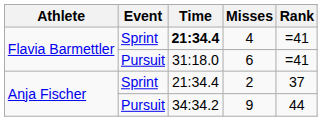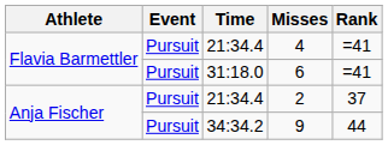4 | Event: Sprint -> Pursuit
4 | Time: bold -> normal
2 | Event: Sprint -> Pursuit
